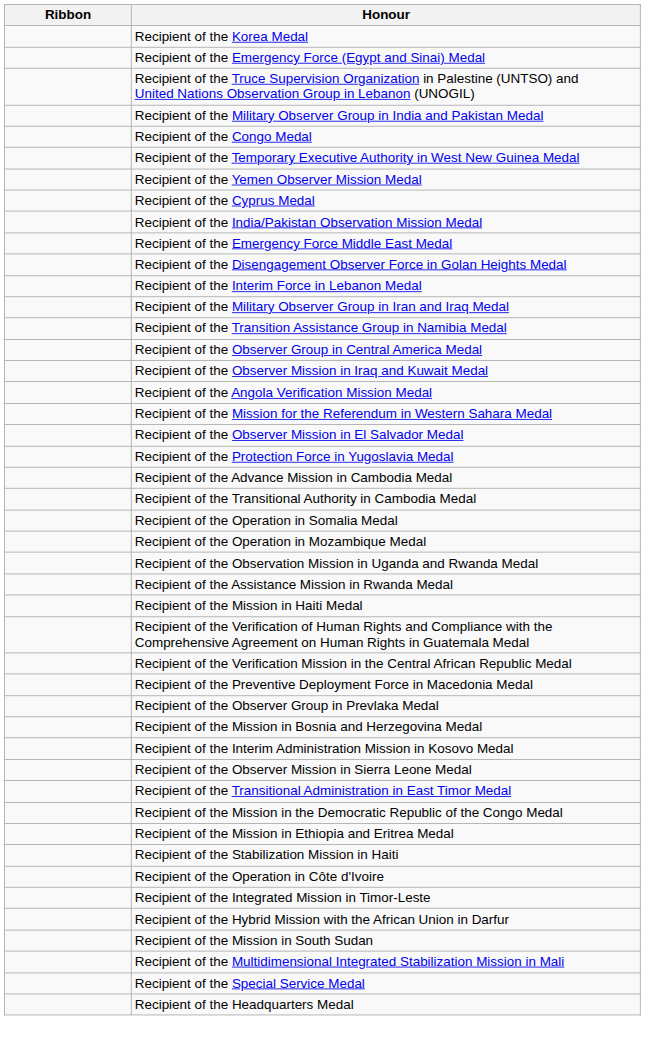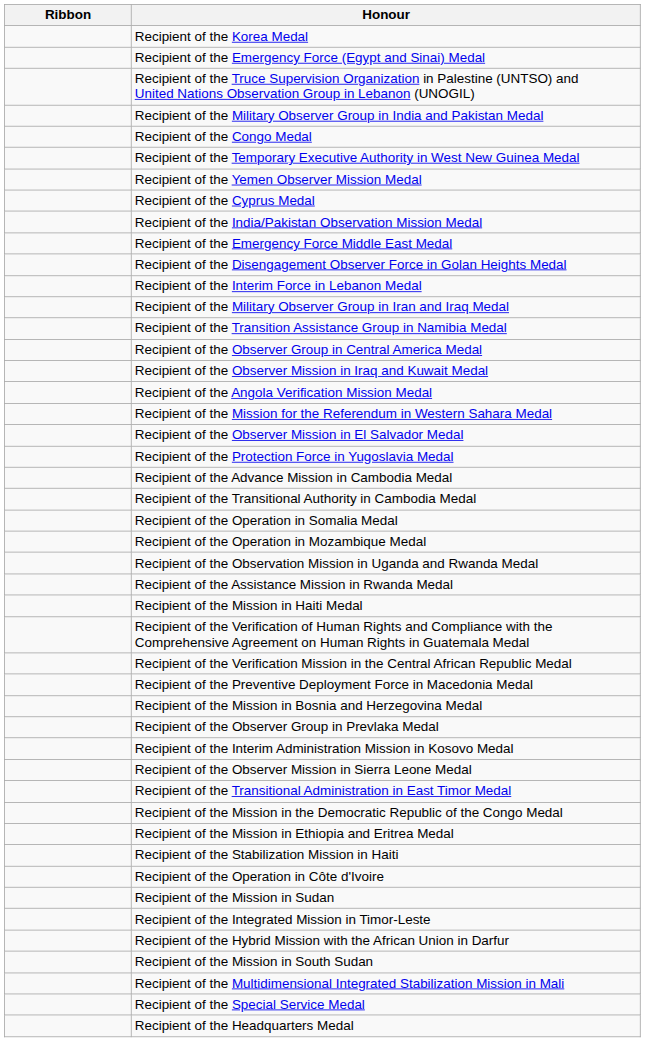rows swapped: Recipient of the Mission in Bosnia and Herzegovina Medal <-> Recipient of the Observer Group in Prevlaka Medal
+ row: Recipient of the Mission in Sudan
